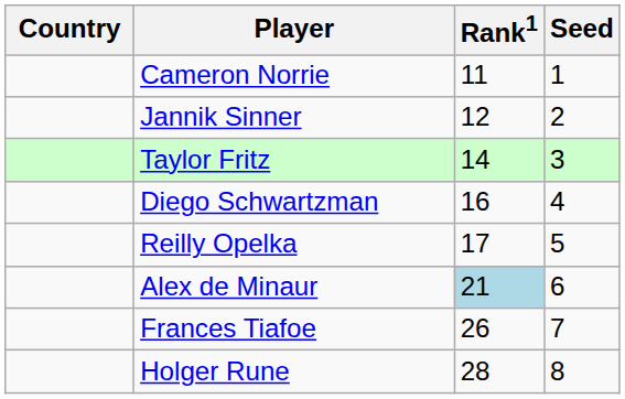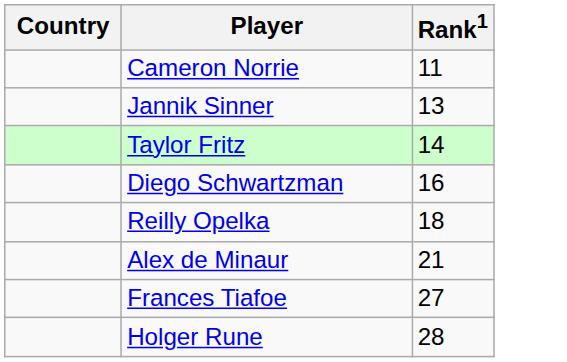- column: Seed | 1 | 2 | 3 | 4 | 5 | 6 | 7 | 8
Jannik Sinner | Rank1: 12 -> 13
Reilly Opelka | Rank1: 17 -> 18
Alex de Minaur | Rank1: lightblue background -> no background
Frances Tiafoe | Rank1: 26 -> 27
